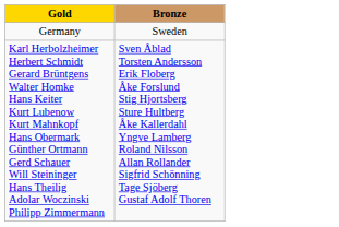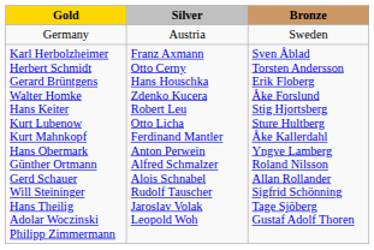+ column: Silver | Austria | Franz Axmann Otto Cerny Hans Houschka Zdenko Kucera Robert Leu Otto Licha Ferdinand Mantler Anton Perwein Alfred Schmalzer Alois Schnabel Rudolf Tauscher Jaroslav Volak Leopold Woh
